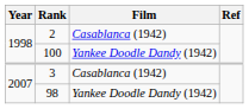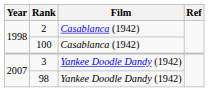100 | Film: Yankee Doodle Dandy (1942) -> Casablanca (1942)
3 | Film: Casablanca (1942) -> Yankee Doodle Dandy (1942)
